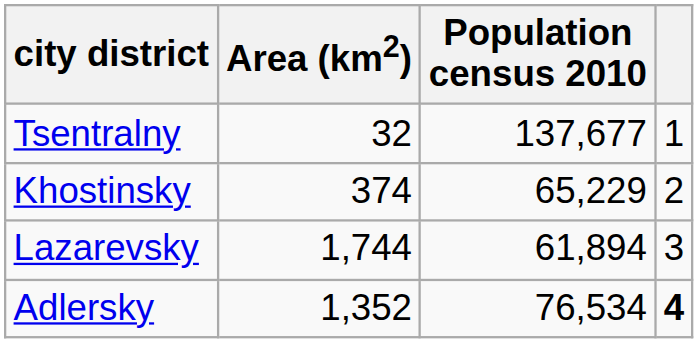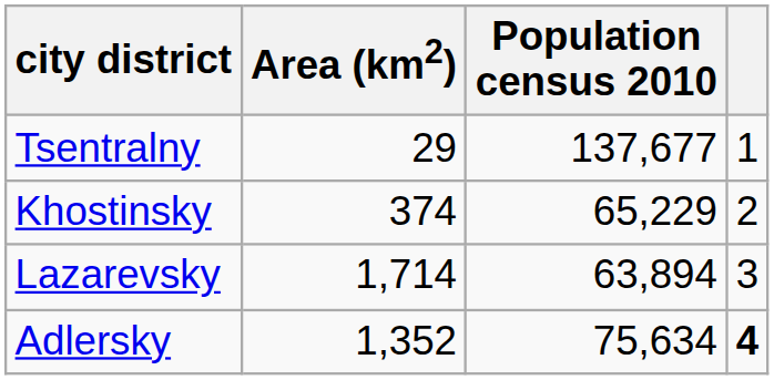Tsentralny | Area (km2): 32 -> 29
Lazarevsky | Area (km2): 1,744 -> 1,714
Lazarevsky | Population census 2010: 61,894 -> 63,894
Adlersky | Population census 2010: 76,534 -> 75,634
